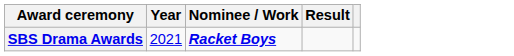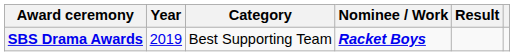+ column: Category | Best Supporting Team
SBS Drama Awards | Year: 2021 -> 2019
